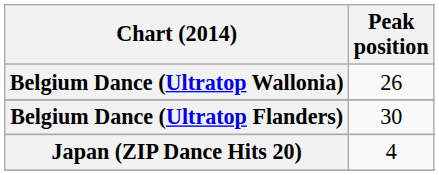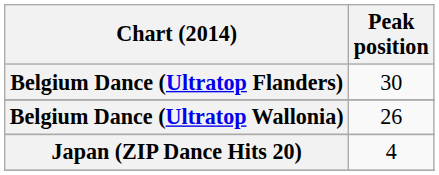rows swapped: Belgium Dance (Ultratop Flanders) <-> Belgium Dance (Ultratop Wallonia)
